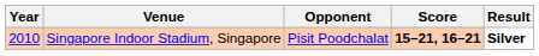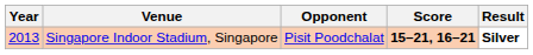Singapore Indoor Stadium, Singapore | Year: 2010 -> 2013
